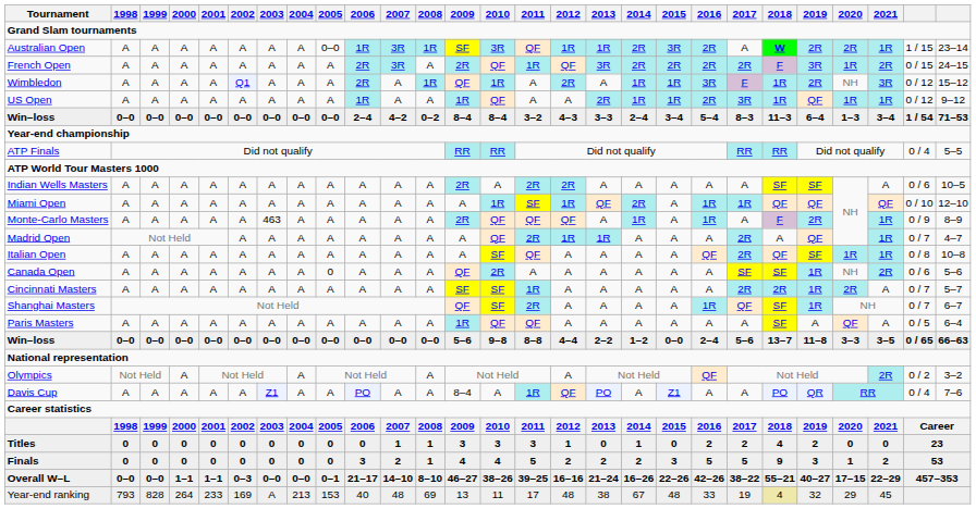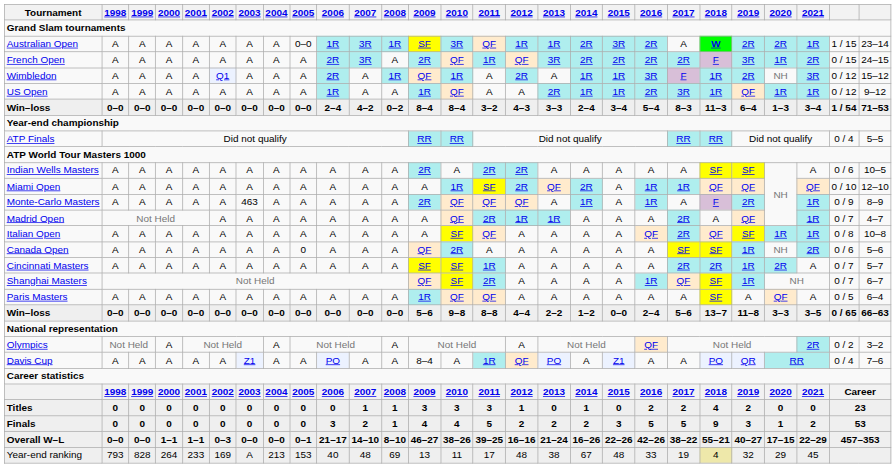Miami Open | 2012: 1R -> 2R
